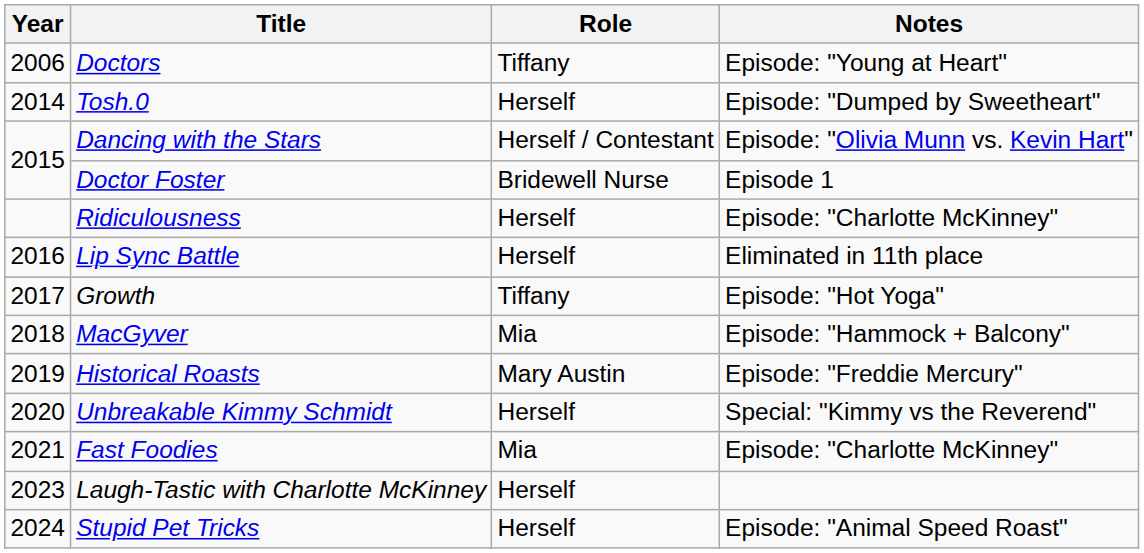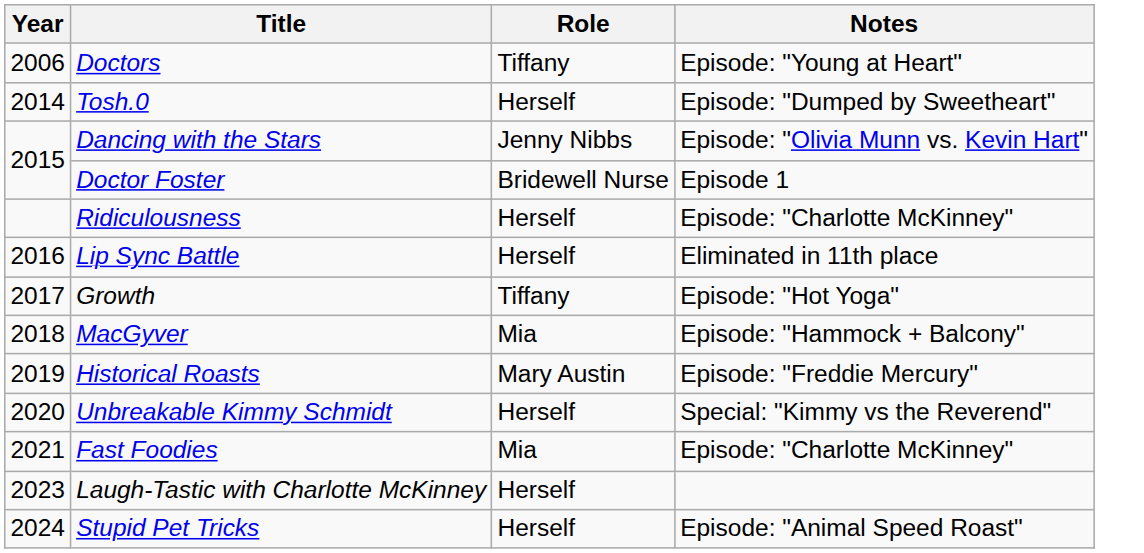Dancing with the Stars | Role: Herself / Contestant -> Jenny Nibbs
